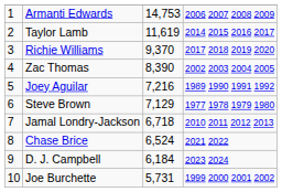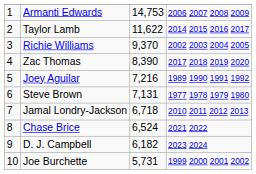Taylor Lamb | column 3: 11,619 -> 11,622
Richie Williams | column 4: 2017 2018 2019 2020 -> 2002 2003 2004 2005
Zac Thomas | column 4: 2002 2003 2004 2005 -> 2017 2018 2019 2020
Steve Brown | column 3: 7,129 -> 7,131
D. J. Campbell | column 3: 6,184 -> 6,182
